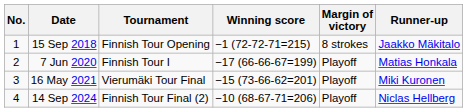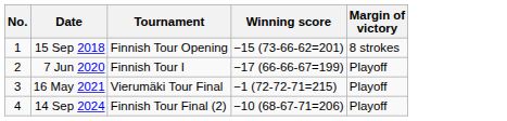- column: Runner-up | Jaakko Mäkitalo | Matias Honkala | Miki Kuronen | Niclas Hellberg
15 Sep 2018 | Winning score: −1 (72-72-71=215) -> −15 (73-66-62=201)
16 May 2021 | Winning score: −15 (73-66-62=201) -> −1 (72-72-71=215)
